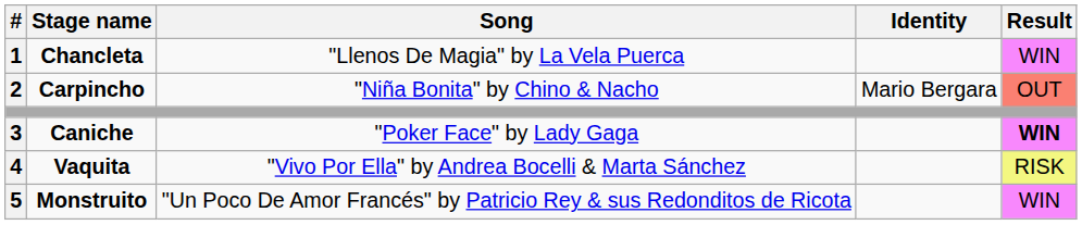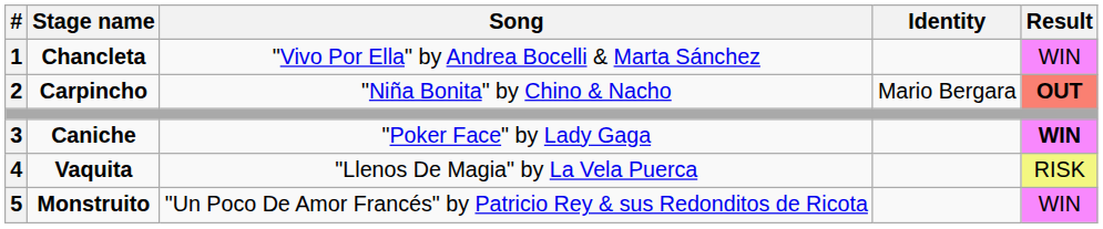Chancleta | Song: "Llenos De Magia" by La Vela Puerca -> "Vivo Por Ella" by Andrea Bocelli & Marta Sánchez
Carpincho | Result: normal -> bold
Vaquita | Song: "Vivo Por Ella" by Andrea Bocelli & Marta Sánchez -> "Llenos De Magia" by La Vela Puerca
